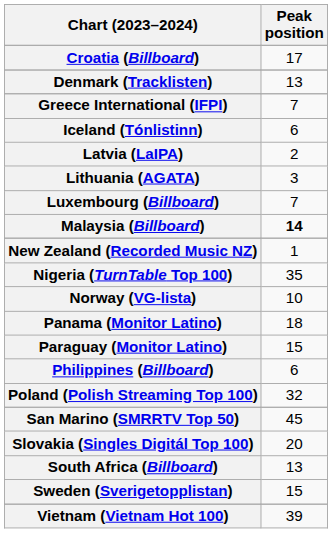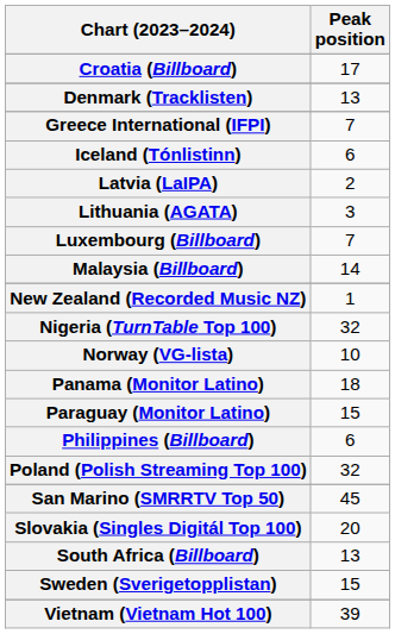Malaysia (Billboard) | Peak position: bold -> normal
Nigeria (TurnTable Top 100) | Peak position: 35 -> 32
